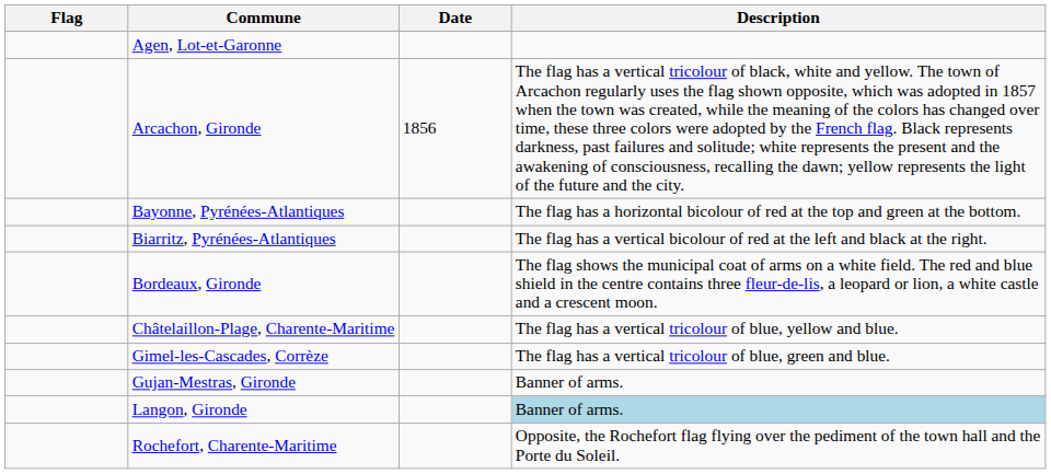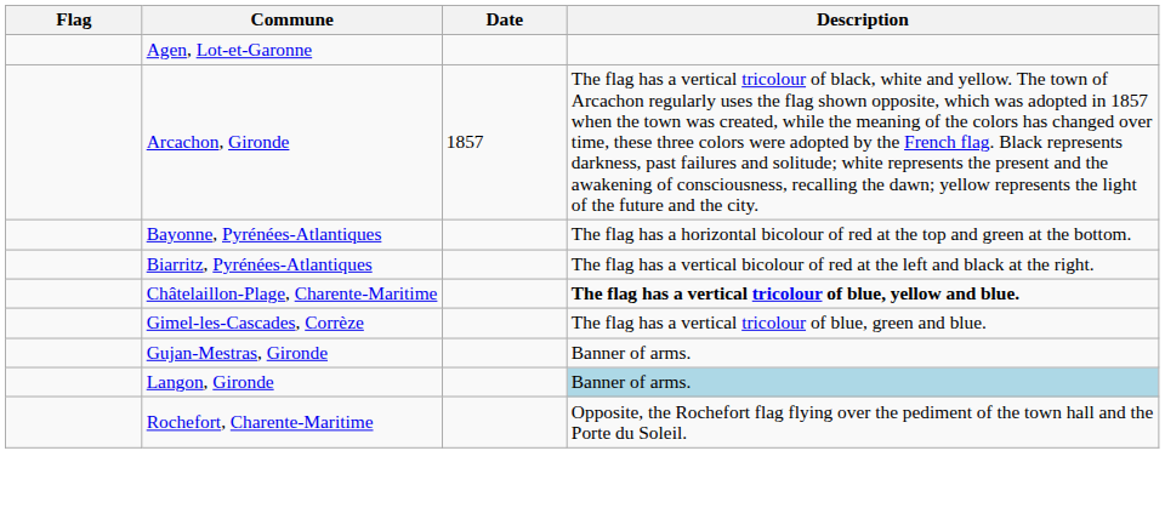Arcachon, Gironde | Date: 1856 -> 1857
- row: Bordeaux, Gironde | The flag shows the municipal coat of arms on a white field. The red and blue shield in the centre contains three fleur-de-lis, a leopard or lion, a white castle and a crescent moon.
Châtelaillon-Plage, Charente-Maritime | Description: normal -> bold
